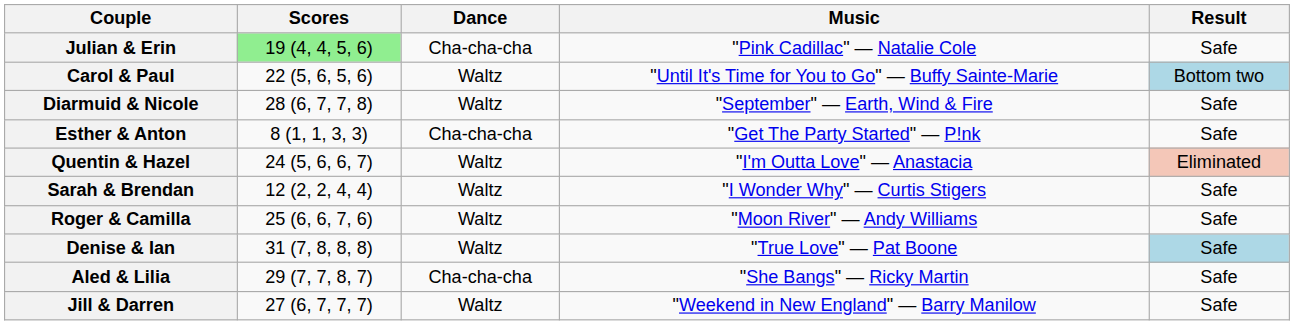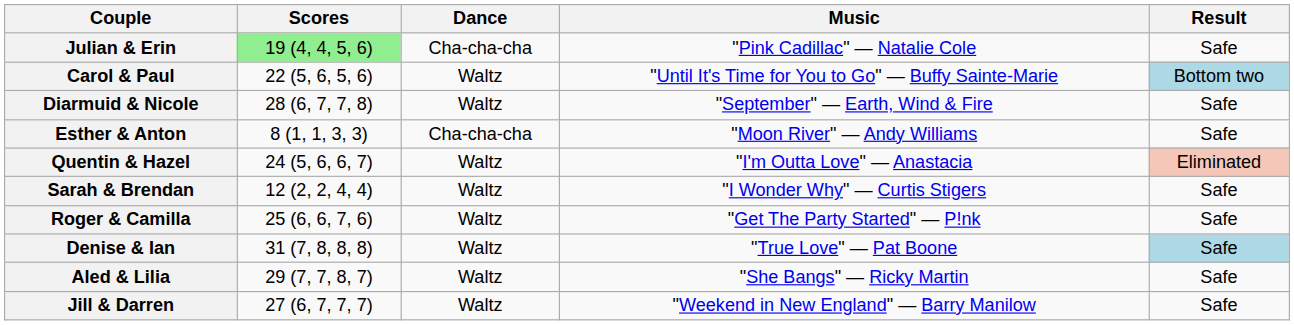Esther & Anton | Music: "Get The Party Started" — P!nk -> "Moon River" — Andy Williams
Roger & Camilla | Music: "Moon River" — Andy Williams -> "Get The Party Started" — P!nk
Aled & Lilia | Dance: Cha-cha-cha -> Waltz
